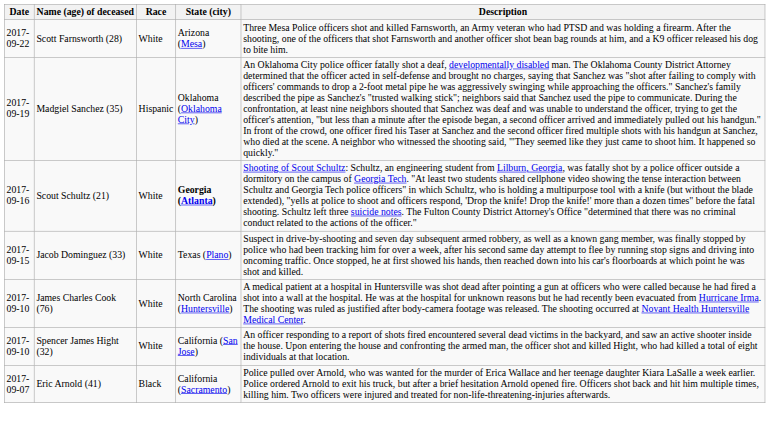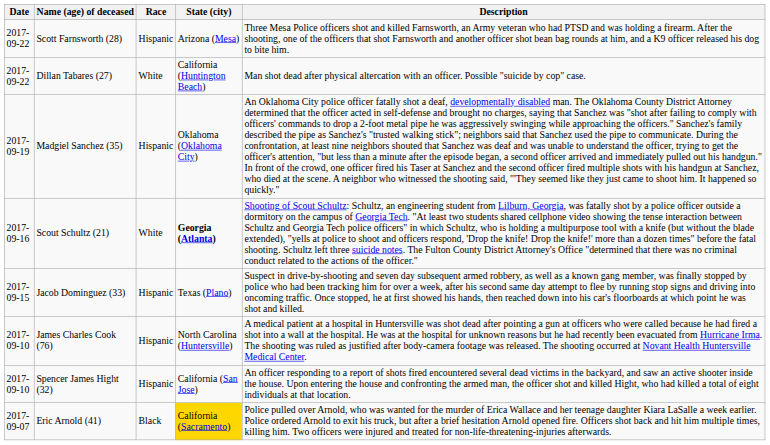Scott Farnsworth (28) | Race: White -> Hispanic
+ row: 2017-09-22 | Dillan Tabares (27) | White | California (Huntington Beach) | Man shot dead after physical altercation with an officer. Possible "suicide by cop" case.
Jacob Dominguez (33) | Race: White -> Hispanic
James Charles Cook (76) | Race: White -> Hispanic
Spencer James Hight (32) | Race: White -> Hispanic
Eric Arnold (41) | State (city): no background -> gold background
